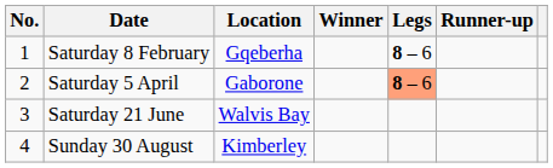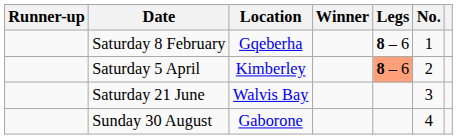columns swapped: No. <-> Runner-up
Saturday 5 April | Location: Gaborone -> Kimberley
Sunday 30 August | Location: Kimberley -> Gaborone
